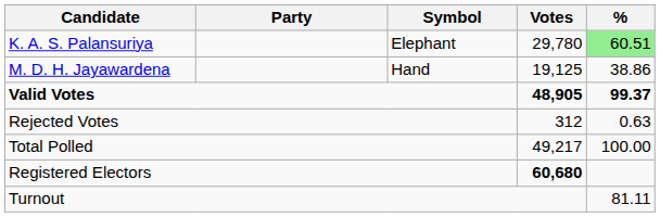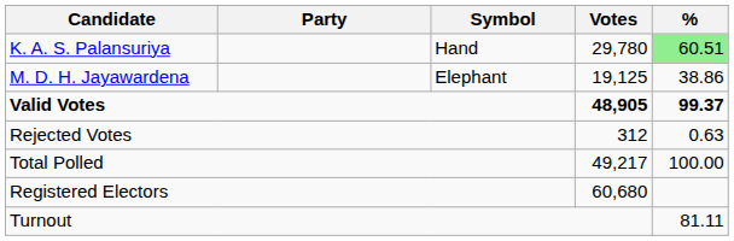K. A. S. Palansuriya | Symbol: Elephant -> Hand
M. D. H. Jayawardena | Symbol: Hand -> Elephant
Registered Electors | Votes: bold -> normal
